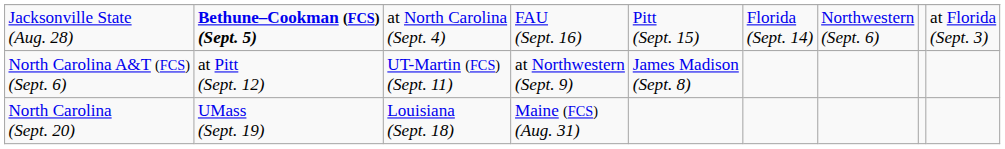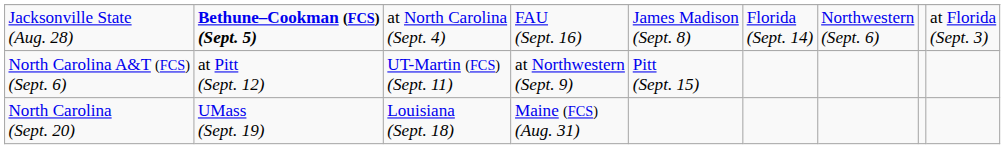Jacksonville State (Aug. 28) | column 5: Pitt (Sept. 15) -> James Madison (Sept. 8)
North Carolina A&T (FCS) (Sept. 6) | column 5: James Madison (Sept. 8) -> Pitt (Sept. 15)
